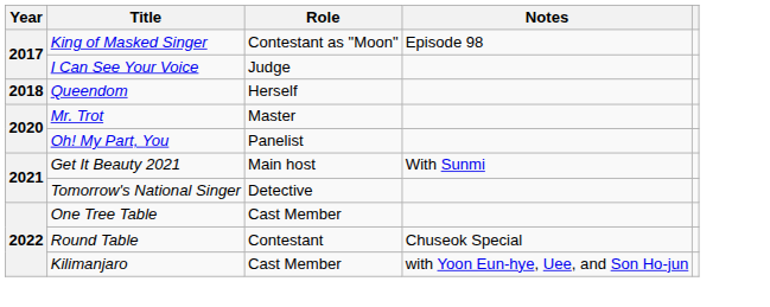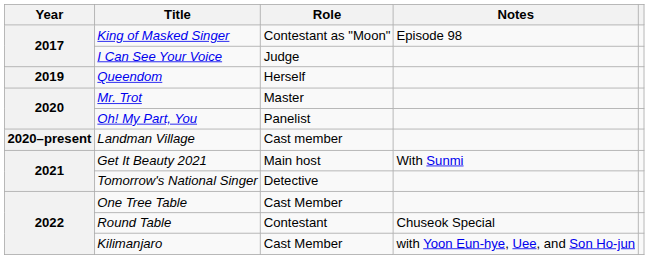Queendom | Year: 2018 -> 2019
+ row: 2020–present | Landman Village | Cast member
